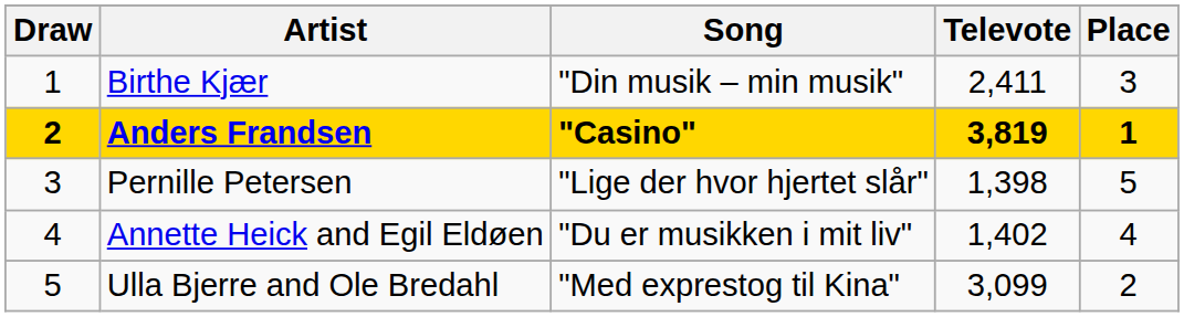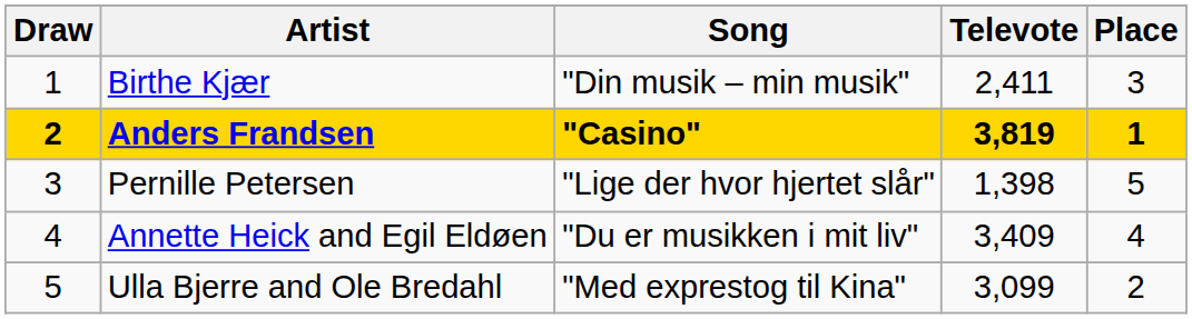Annette Heick and Egil Eldøen | Televote: 1,402 -> 3,409
